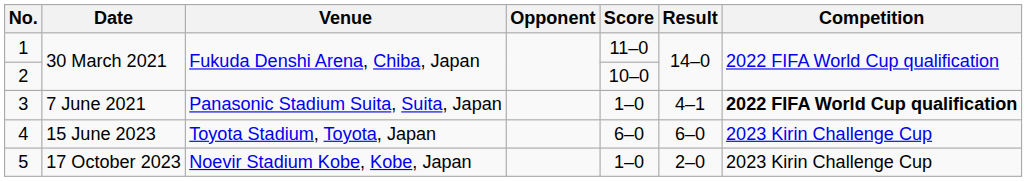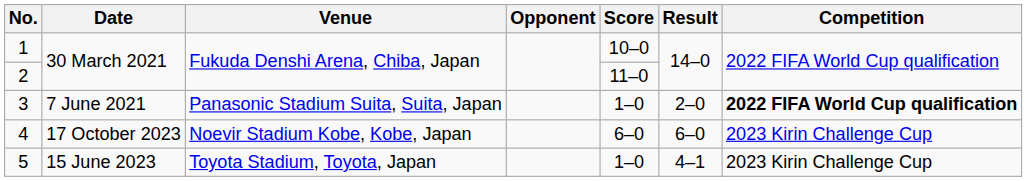1 | Score: 11–0 -> 10–0
2 | Score: 10–0 -> 11–0
3 | Result: 4–1 -> 2–0
4 | Date: 15 June 2023 -> 17 October 2023
4 | Venue: Toyota Stadium, Toyota, Japan -> Noevir Stadium Kobe, Kobe, Japan
5 | Date: 17 October 2023 -> 15 June 2023
5 | Venue: Noevir Stadium Kobe, Kobe, Japan -> Toyota Stadium, Toyota, Japan
5 | Result: 2–0 -> 4–1
